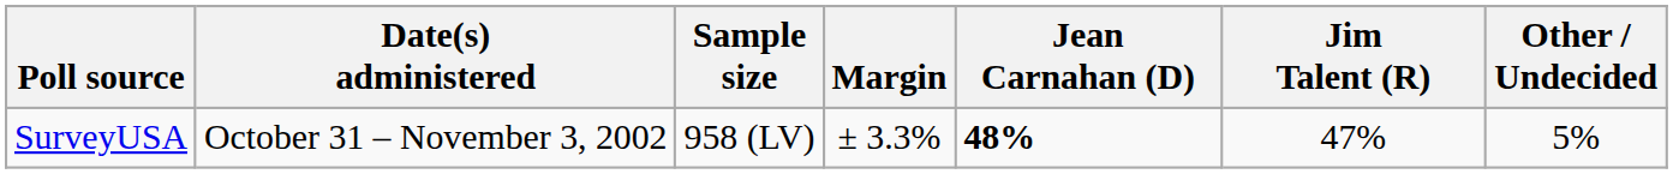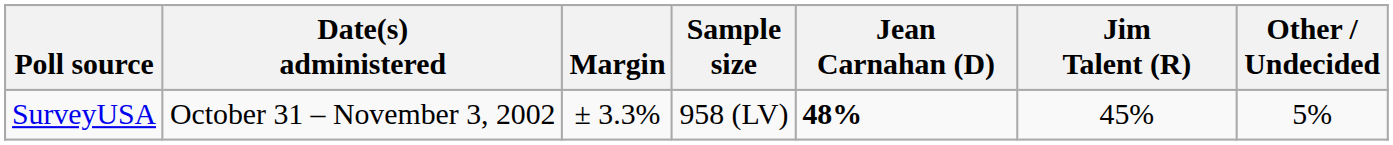columns swapped: Sample size <-> Margin
SurveyUSA | Jim Talent (R): 47% -> 45%
